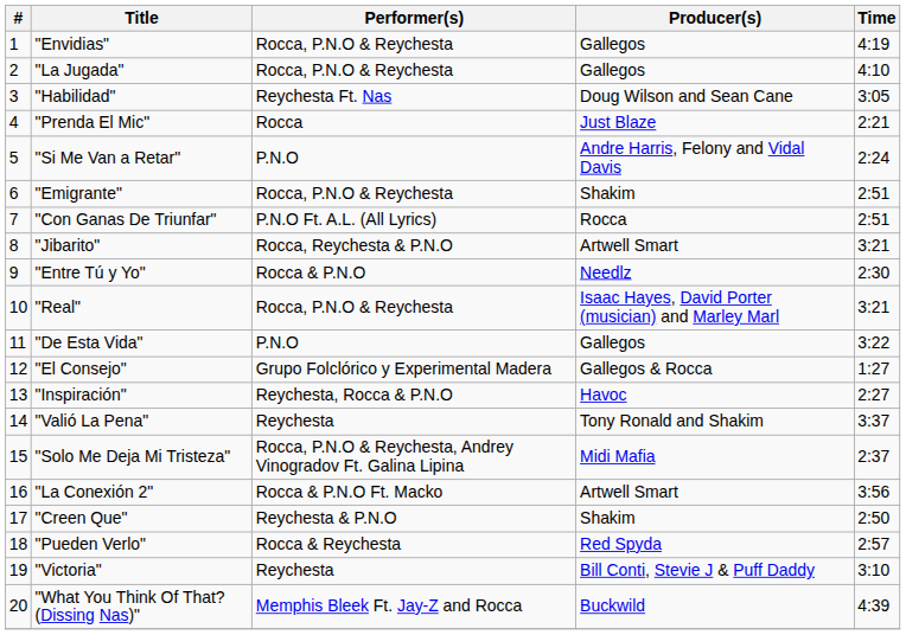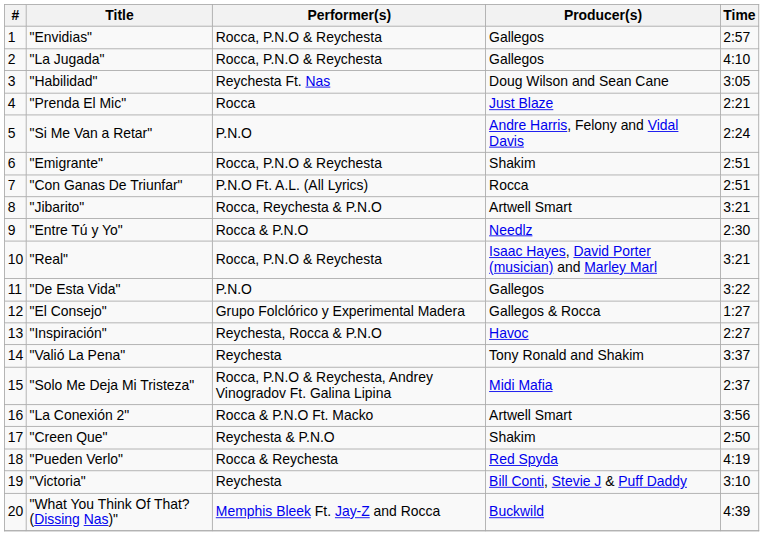"Envidias" | Time: 4:19 -> 2:57
"Pueden Verlo" | Time: 2:57 -> 4:19
